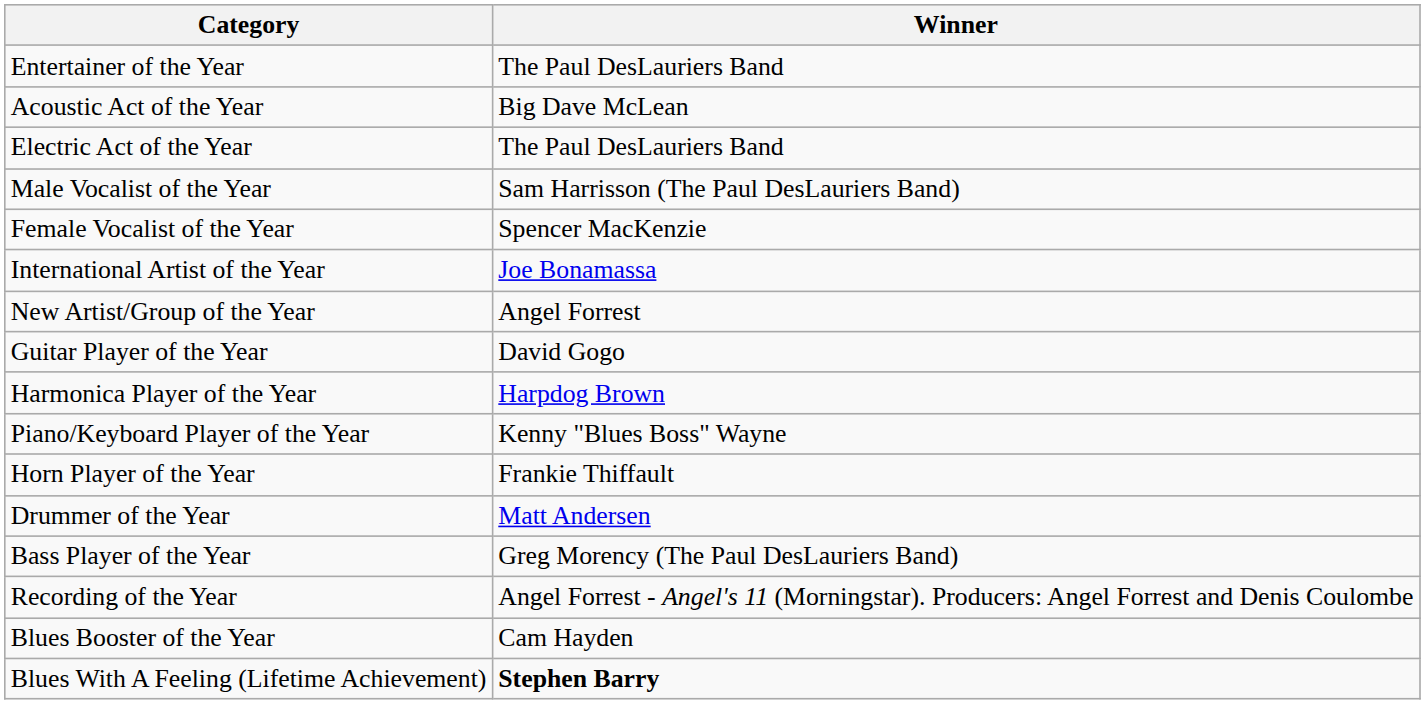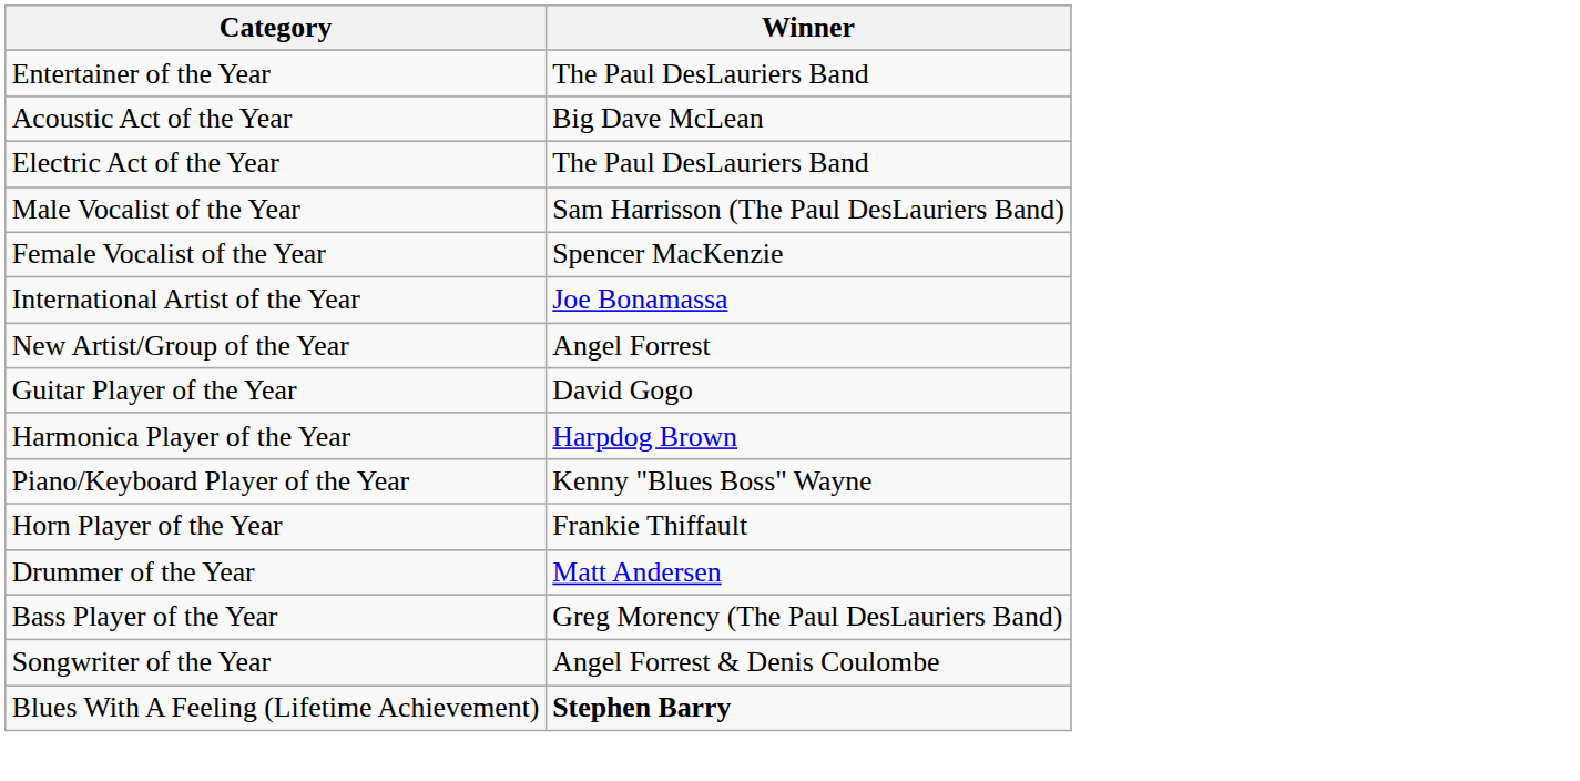+ row: Songwriter of the Year | Angel Forrest & Denis Coulombe
- row: Recording of the Year | Angel Forrest - Angel's 11 (Morningstar). Producers: Angel Forrest and Denis Coulombe
- row: Blues Booster of the Year | Cam Hayden
